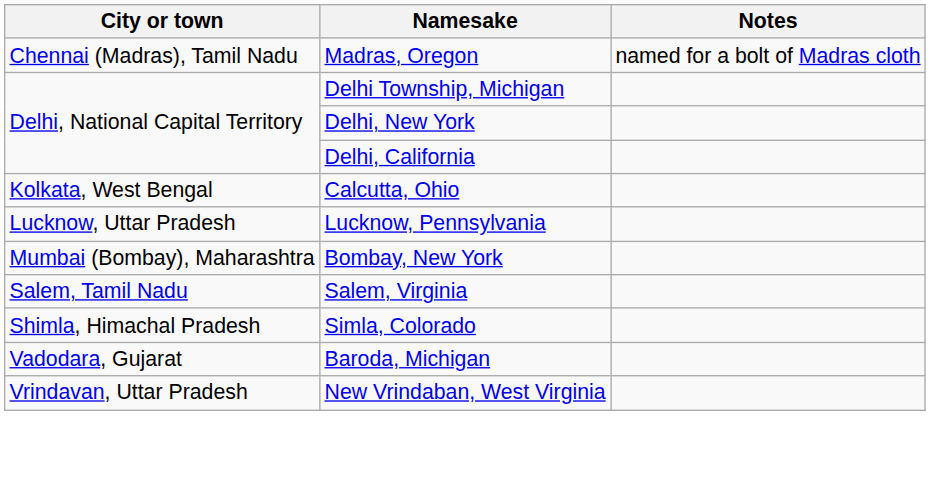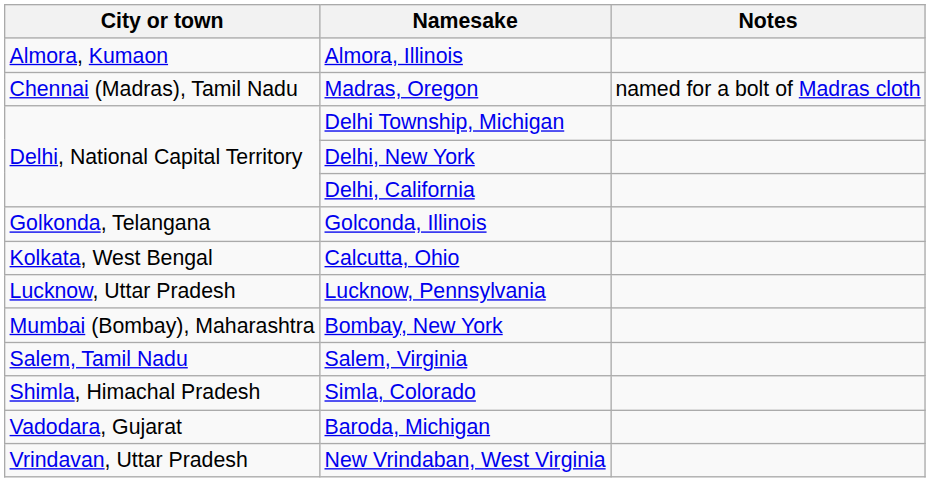+ row: Almora, Kumaon | Almora, Illinois
+ row: Golkonda, Telangana | Golconda, Illinois
